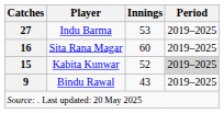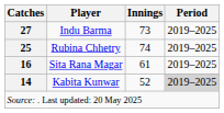Indu Barma | Innings: 53 -> 73
+ row: 25 | Rubina Chhetry | 74 | 2019–2025
Sita Rana Magar | Innings: 60 -> 61
Kabita Kunwar | Catches: 15 -> 14
- row: 9 | Bindu Rawal | 43 | 2019–2025
